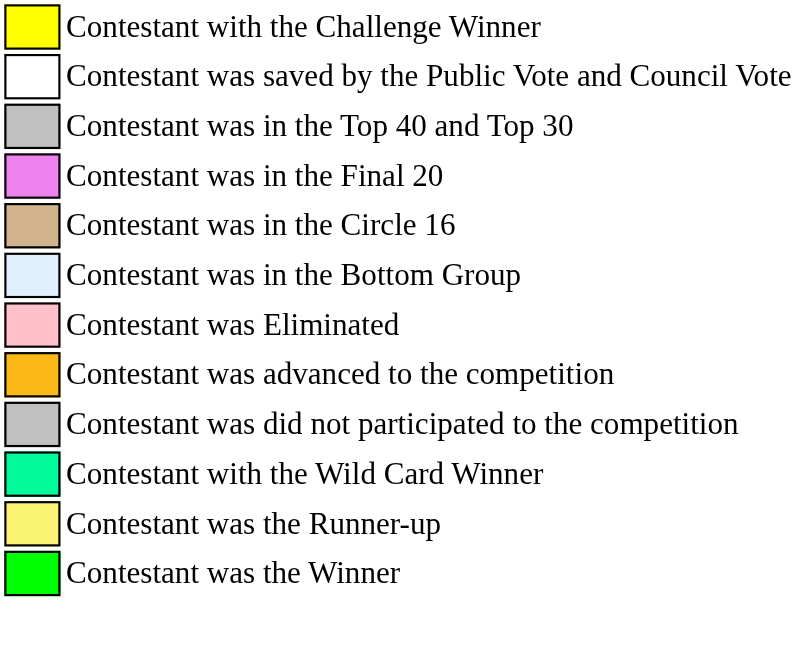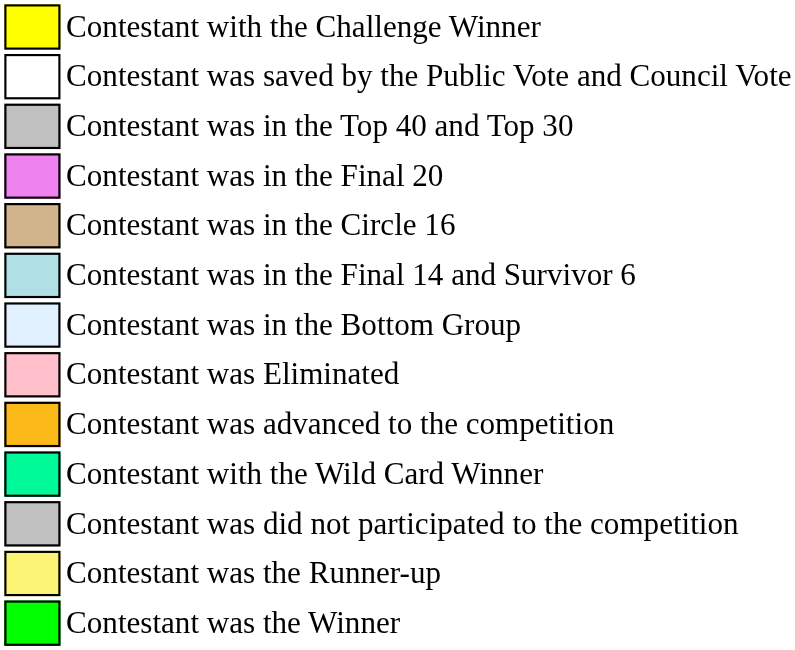+ row: Contestant was in the Final 14 and Survivor 6
rows swapped: Contestant was did not participated to the competition <-> Contestant with the Wild Card Winner
